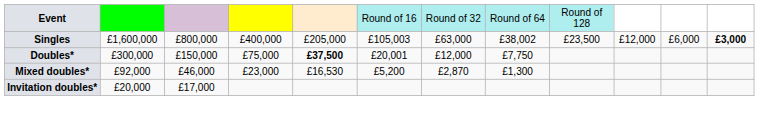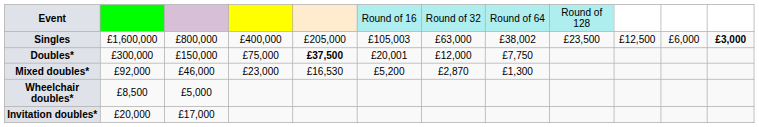Singles | column 10: £12,000 -> £12,500
+ row: Wheelchair doubles* | £8,500 | £5,000
